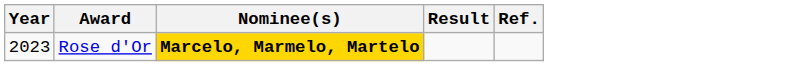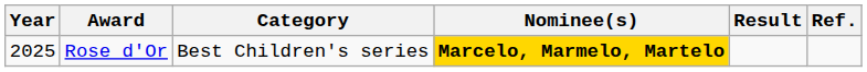+ column: Category | Best Children's series
Rose d'Or | Year: 2023 -> 2025
